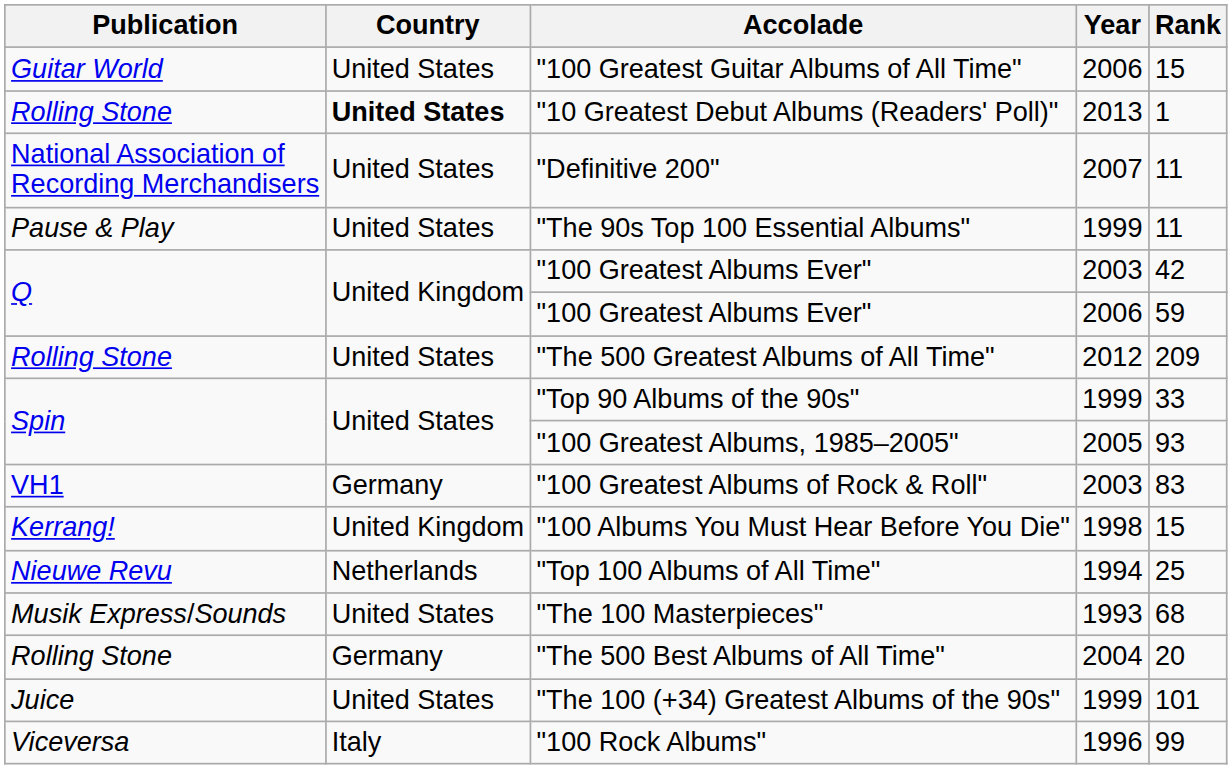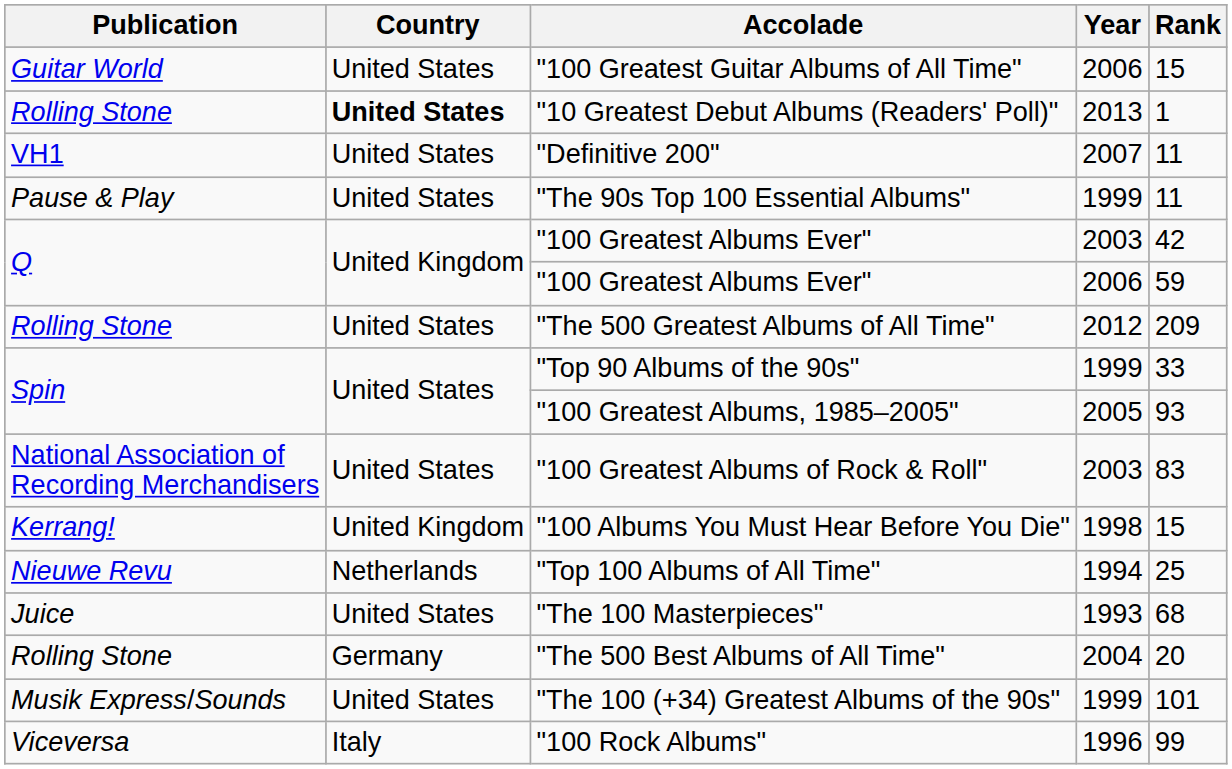"Definitive 200" | Publication: National Association of Recording Merchandisers -> VH1
"100 Greatest Albums of Rock & Roll" | Publication: VH1 -> National Association of Recording Merchandisers
"100 Greatest Albums of Rock & Roll" | Country: Germany -> United States
"The 100 Masterpieces" | Publication: Musik Express/Sounds -> Juice
"The 100 (+34) Greatest Albums of the 90s" | Publication: Juice -> Musik Express/Sounds
